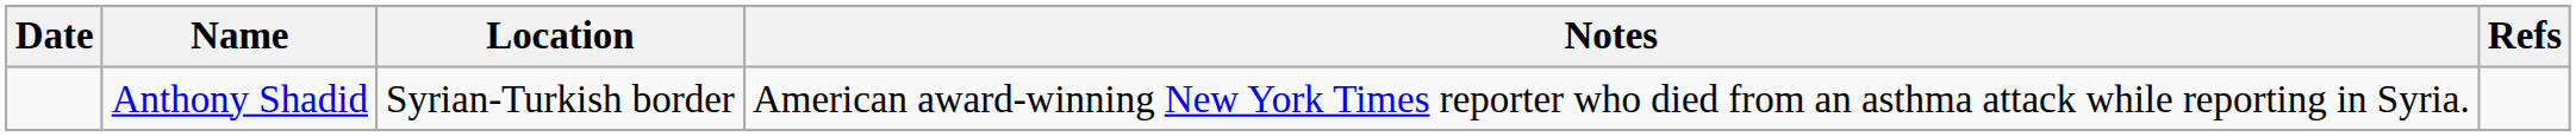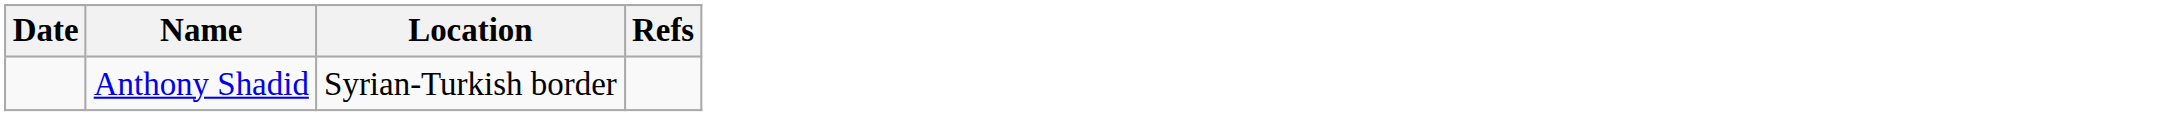- column: Notes | American award-winning New York Times reporter who died from an asthma attack while reporting in Syria.
